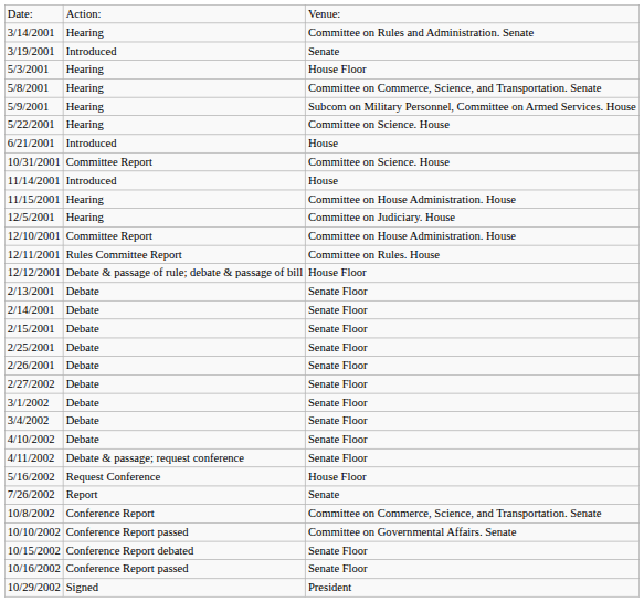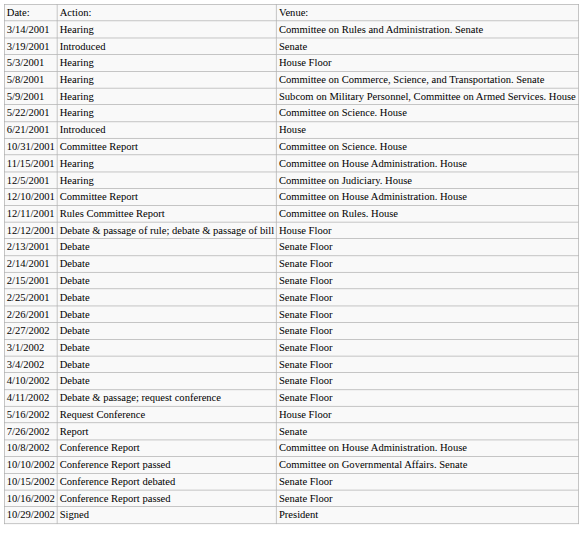- row: 11/14/2001 | Introduced | House
10/8/2002 | column 3: Committee on Commerce, Science, and Transportation. Senate -> Committee on House Administration. House
